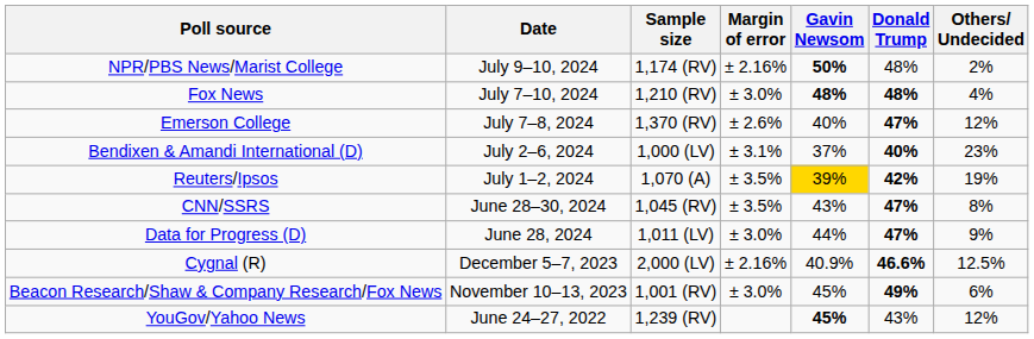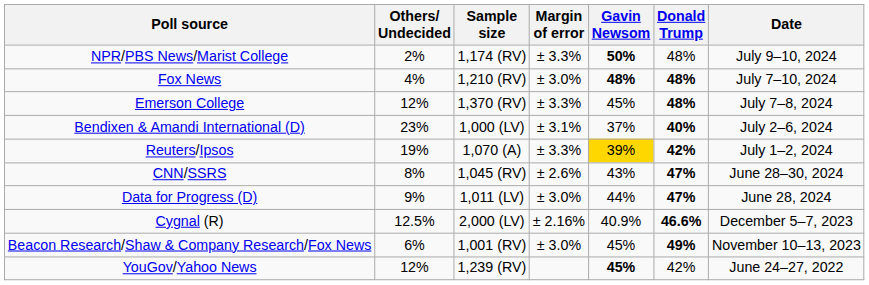columns swapped: Date <-> Others/ Undecided
NPR/PBS News/Marist College | Margin of error: ± 2.16% -> ± 3.3%
Emerson College | Margin of error: ± 2.6% -> ± 3.3%
Emerson College | Gavin Newsom: 40% -> 45%
Emerson College | Donald Trump: 47% -> 48%
Reuters/Ipsos | Margin of error: ± 3.5% -> ± 3.3%
CNN/SSRS | Margin of error: ± 3.5% -> ± 2.6%
YouGov/Yahoo News | Donald Trump: 43% -> 42%
